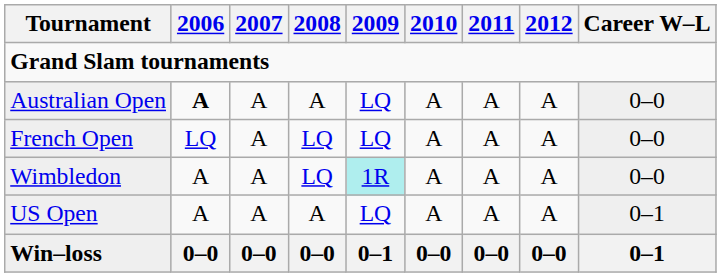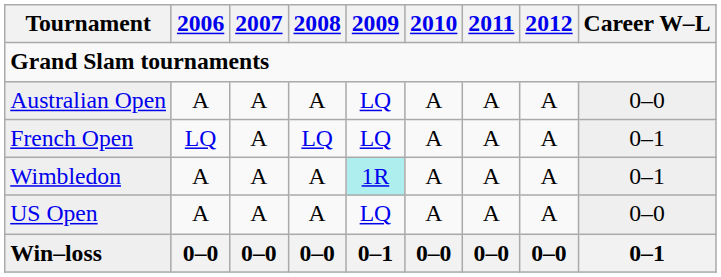Australian Open | 2006: bold -> normal
French Open | Career W–L: 0–0 -> 0–1
Wimbledon | 2008: LQ -> A
Wimbledon | Career W–L: 0–0 -> 0–1
US Open | Career W–L: 0–1 -> 0–0
